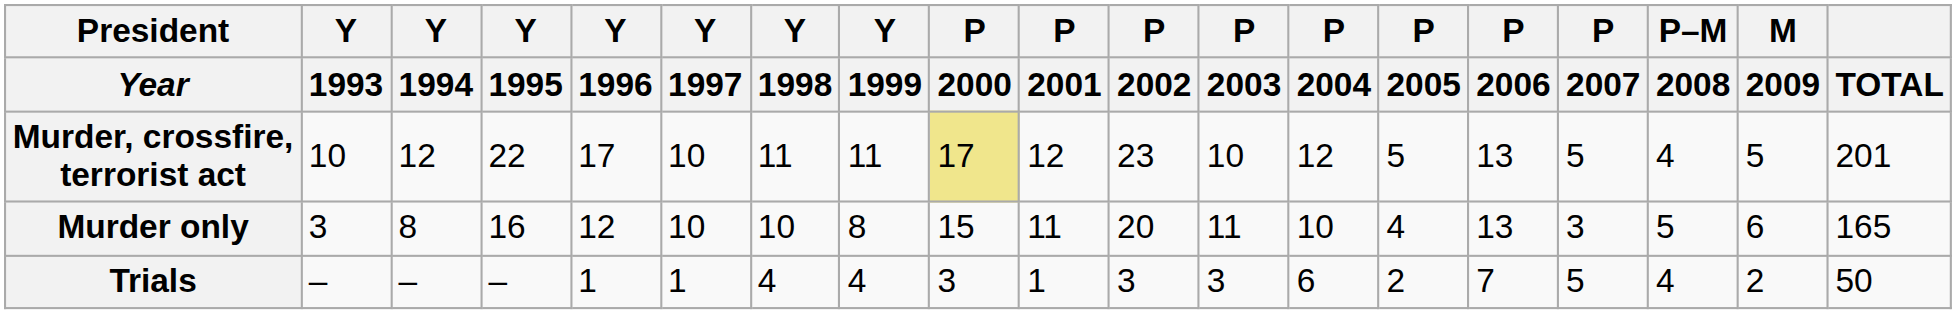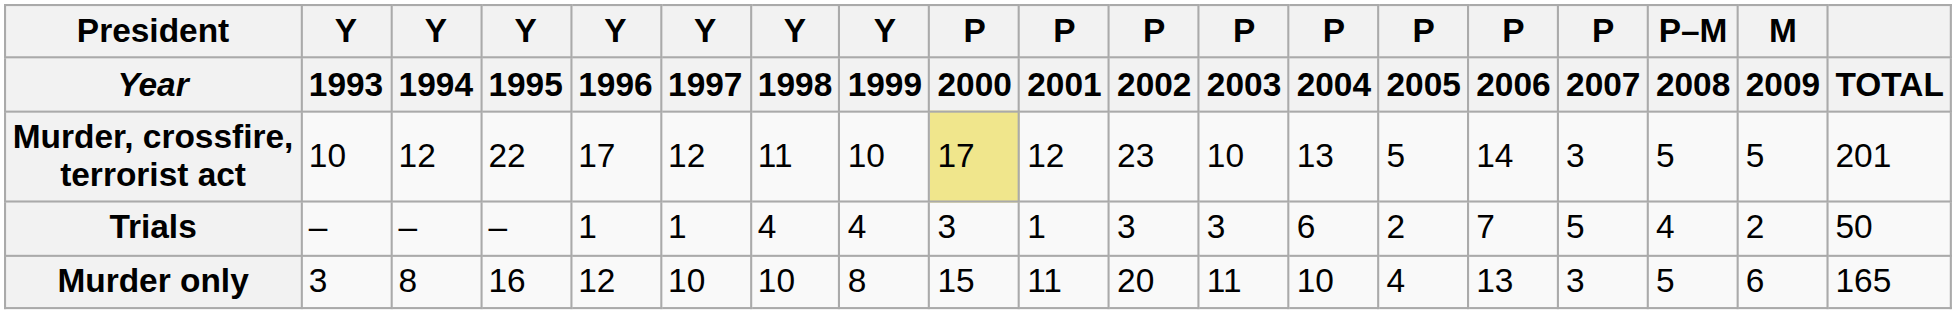Murder, crossfire, terrorist act | Y / 1997: 10 -> 12
Murder, crossfire, terrorist act | Y / 1999: 11 -> 10
Murder, crossfire, terrorist act | P / 2004: 12 -> 13
Murder, crossfire, terrorist act | P / 2006: 13 -> 14
Murder, crossfire, terrorist act | P / 2007: 5 -> 3
Murder, crossfire, terrorist act | P–M / 2008: 4 -> 5
rows swapped: Murder only <-> Trials
